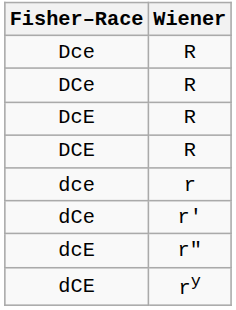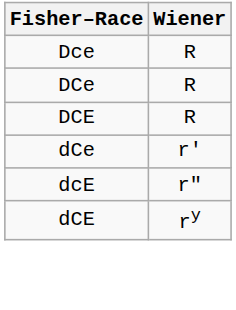- row: DcE | R
- row: dce | r
